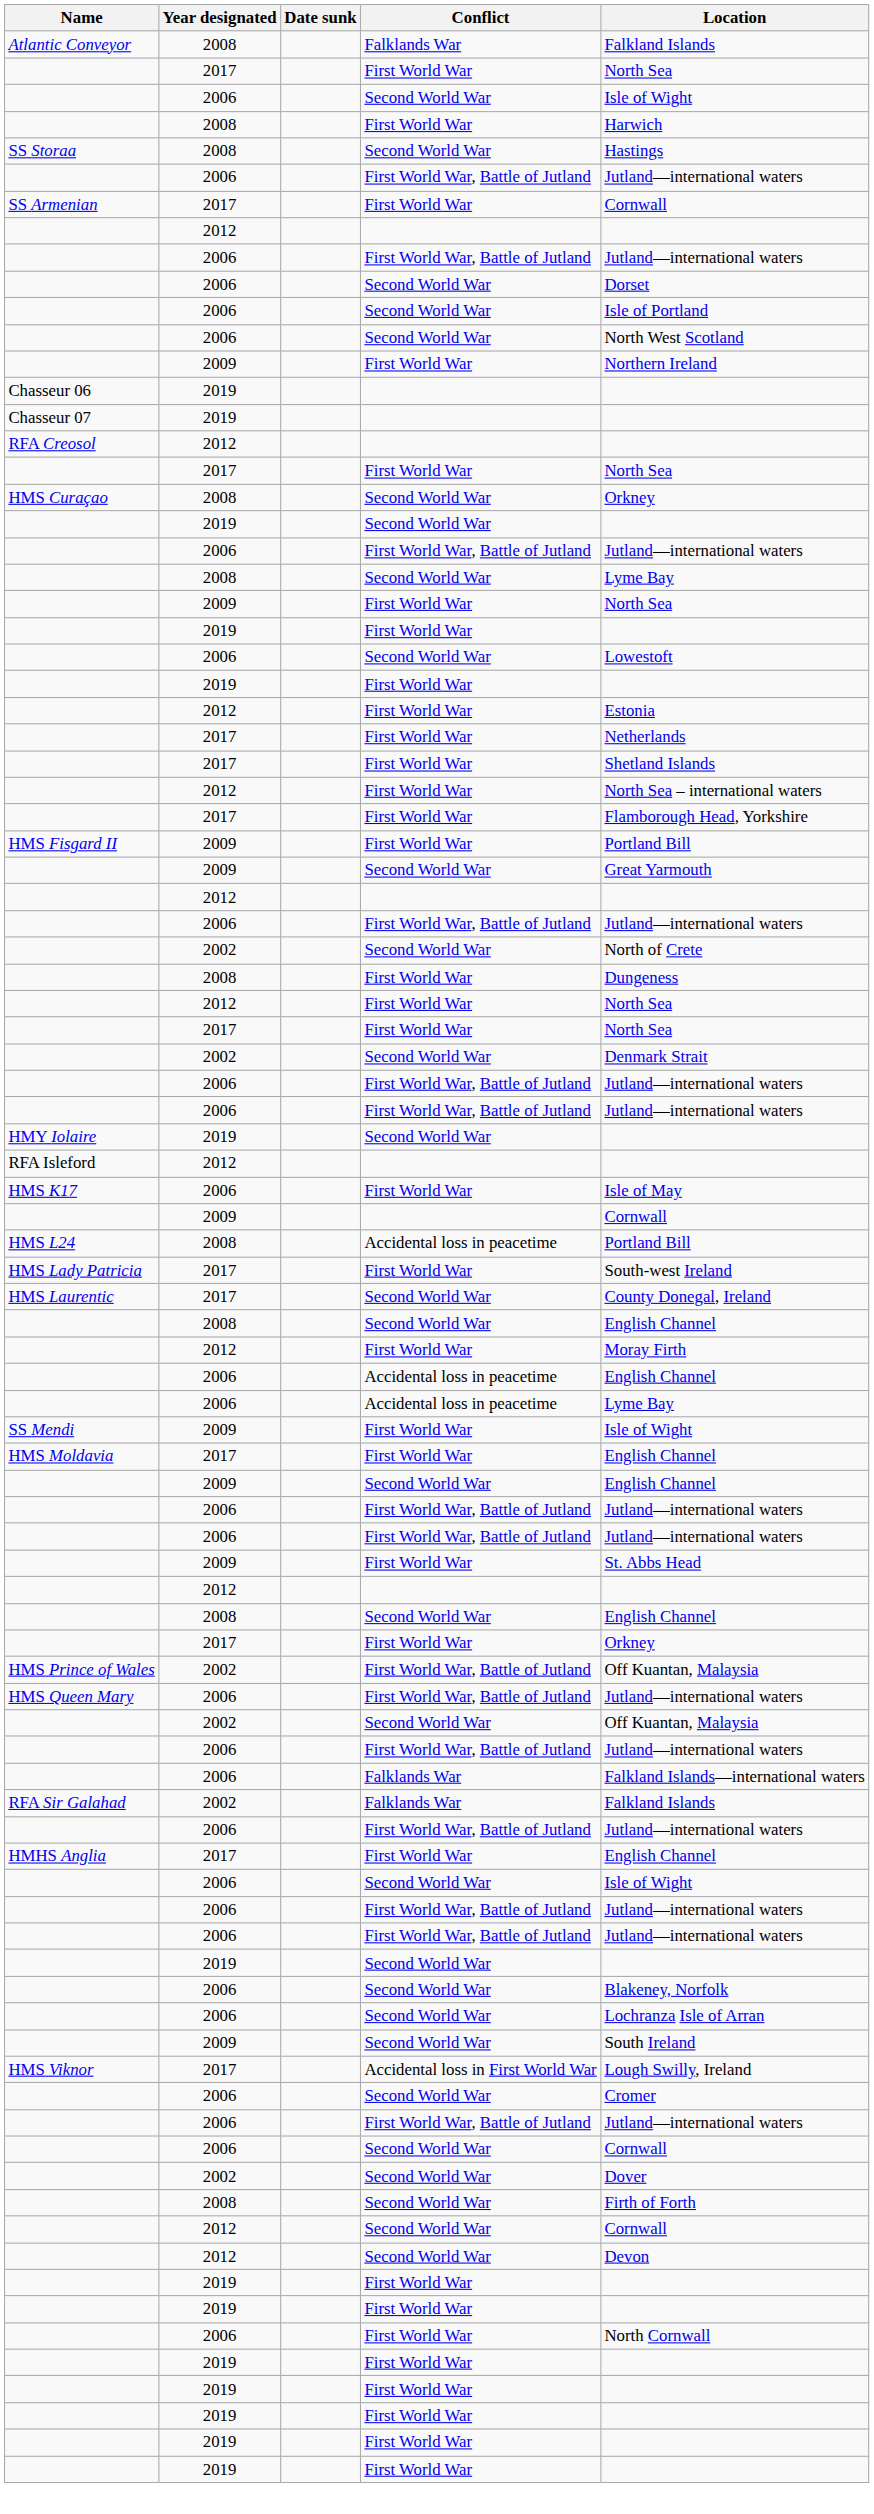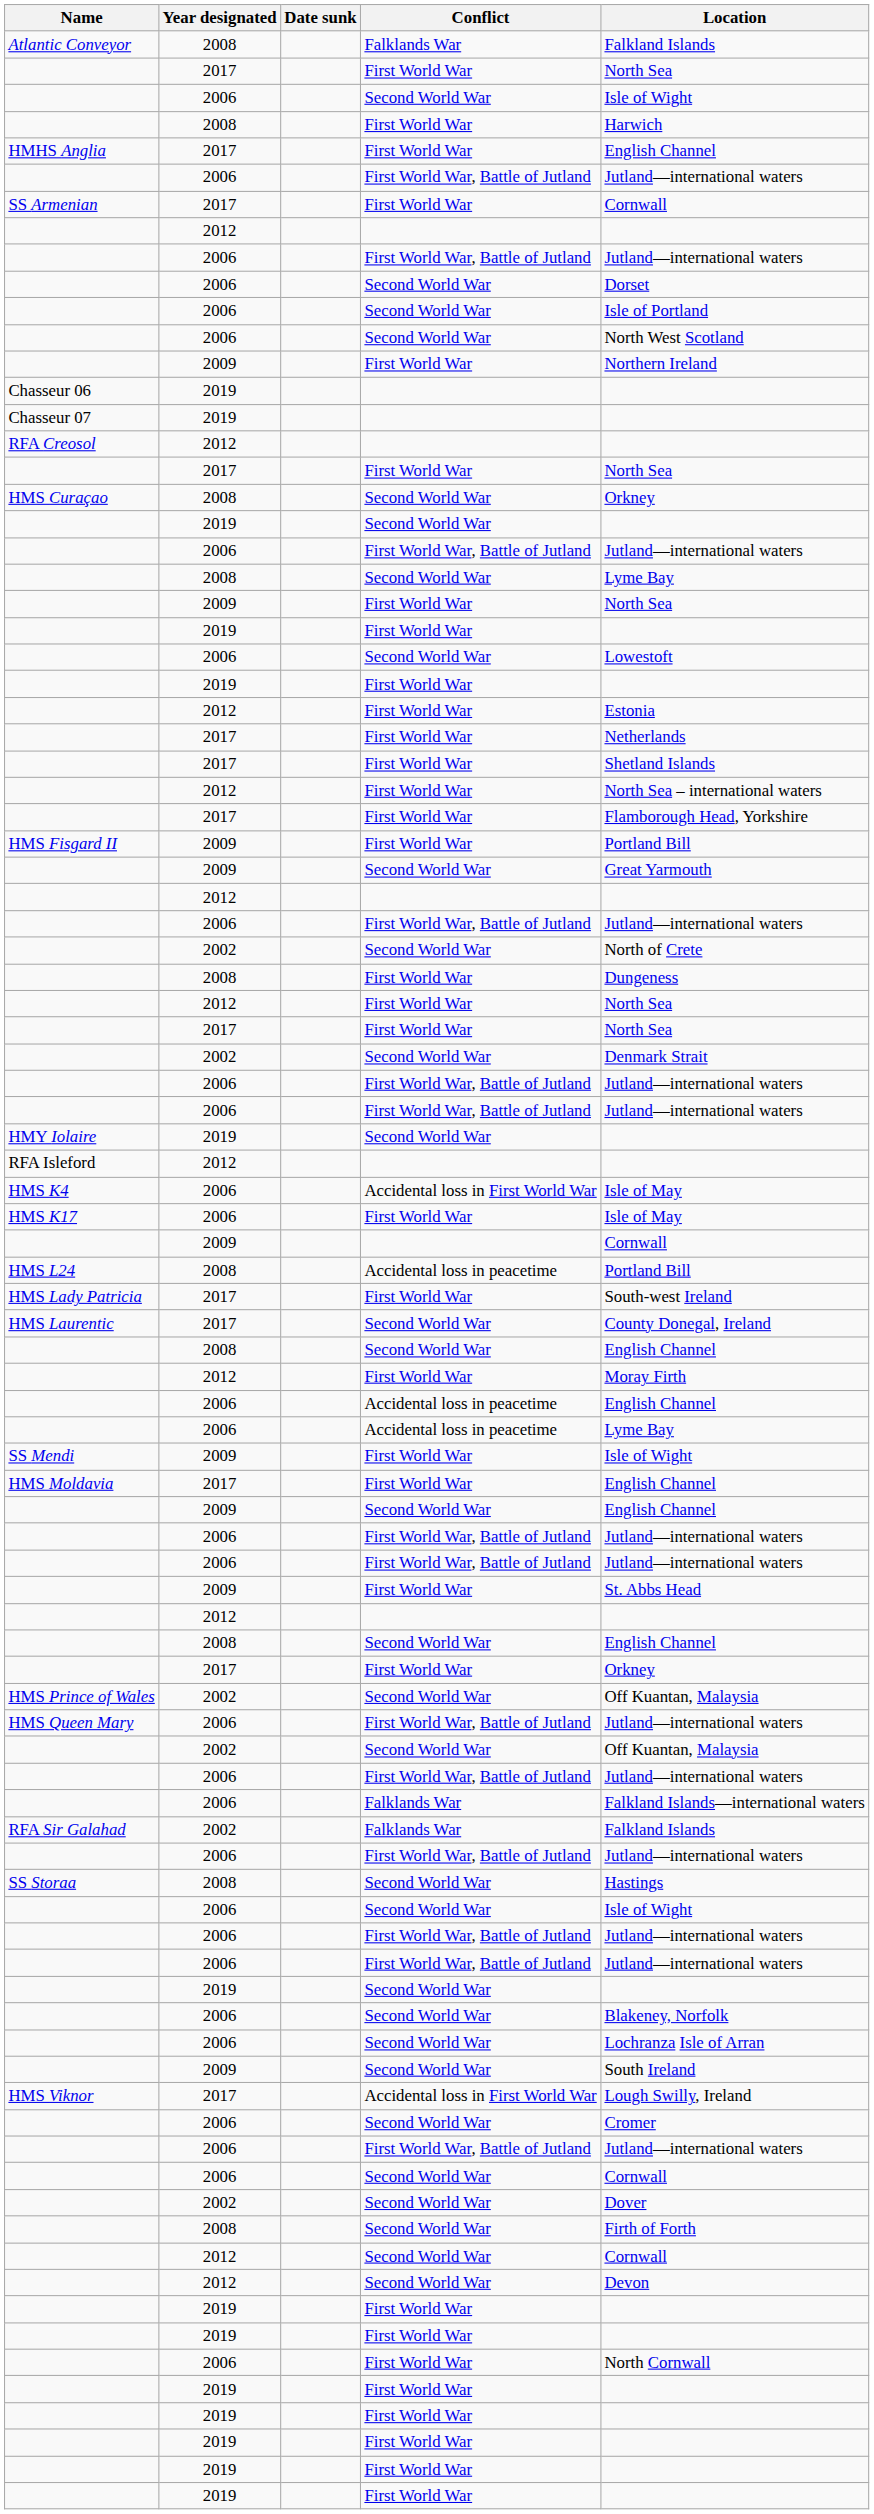rows swapped: HMHS Anglia <-> SS Storaa
+ row: HMS K4 | 2006 | Accidental loss in First World War | Isle of May
HMS Prince of Wales | Conflict: First World War, Battle of Jutland -> Second World War
